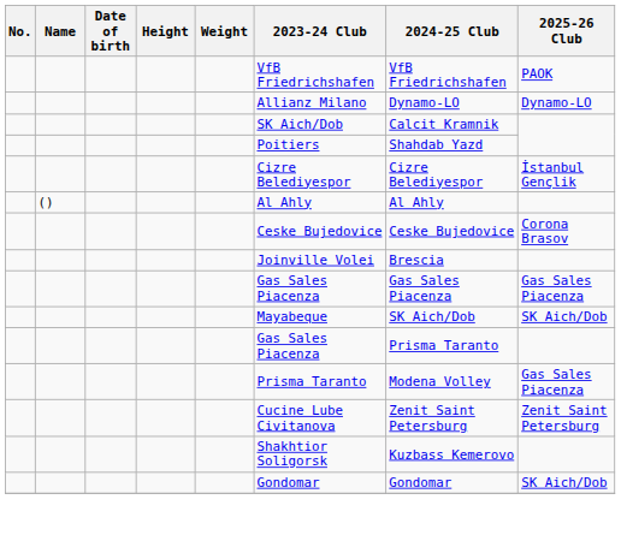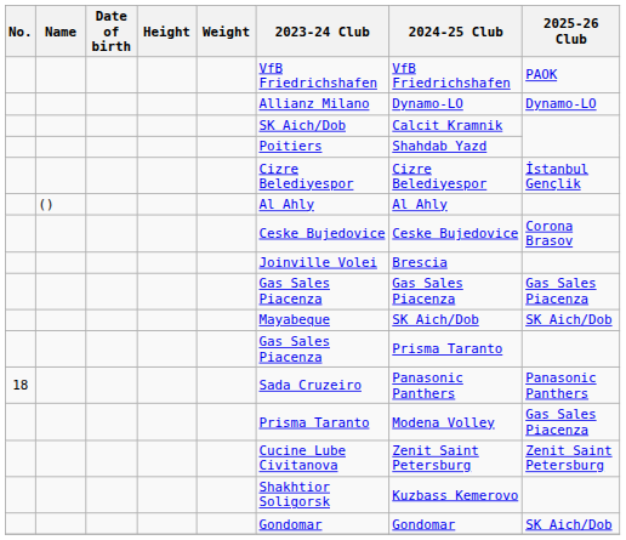+ row: 18 | Sada Cruzeiro | Panasonic Panthers | Panasonic Panthers
